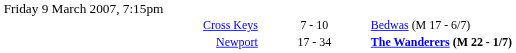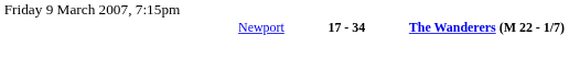- row: Cross Keys | 7 - 10 | Bedwas (M 17 - 6/7)
Newport | column 2: normal -> bold
